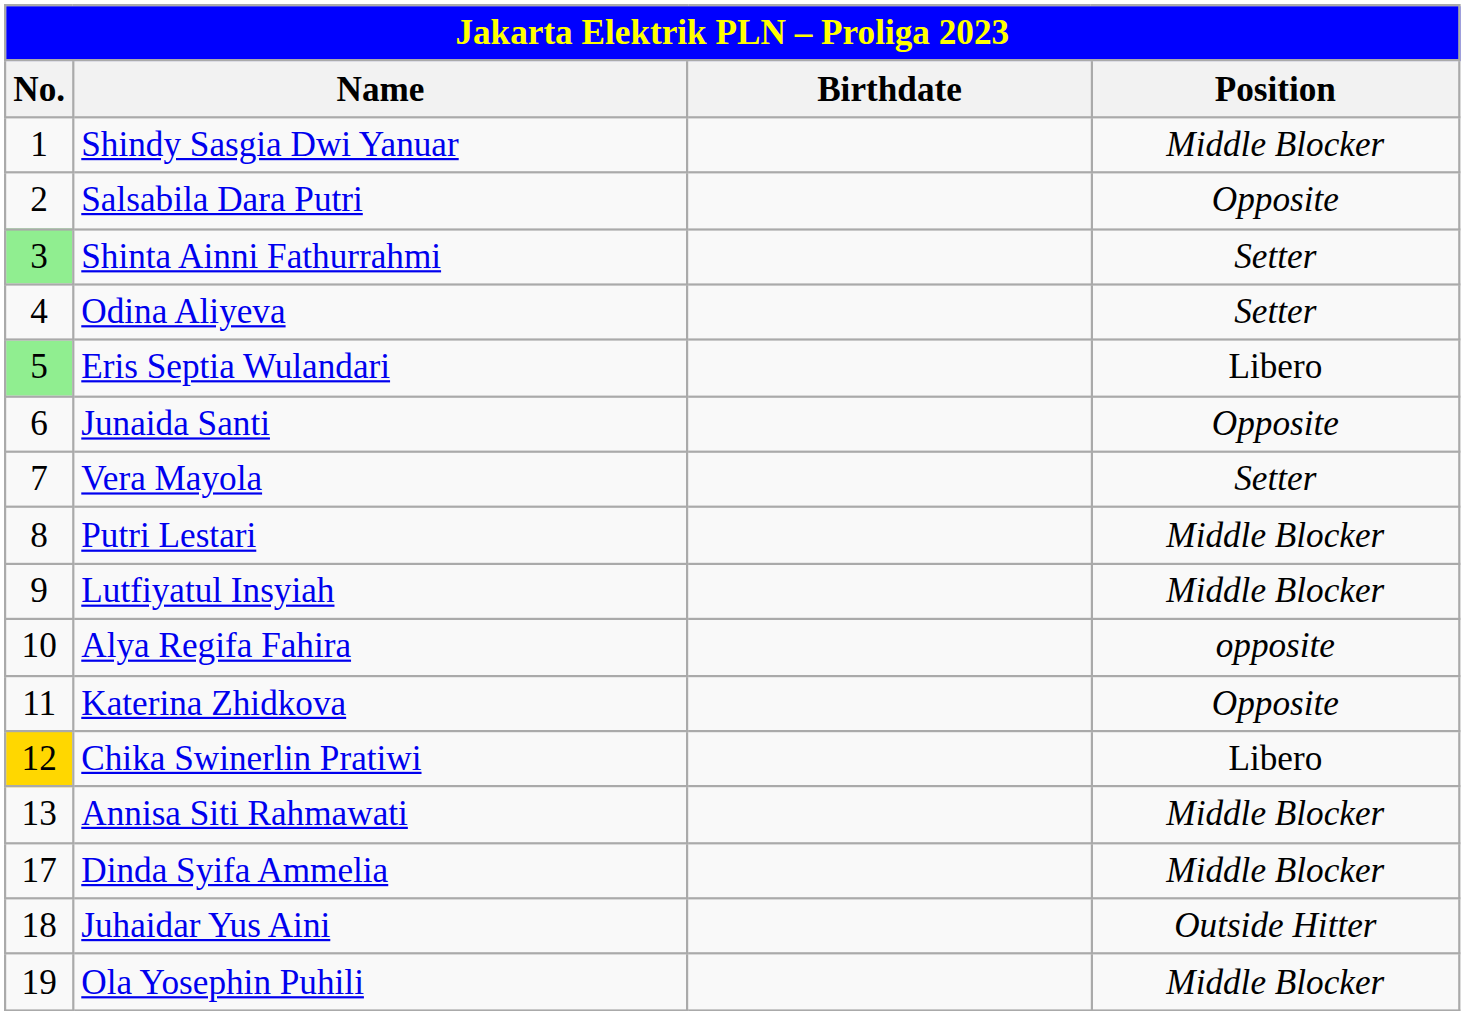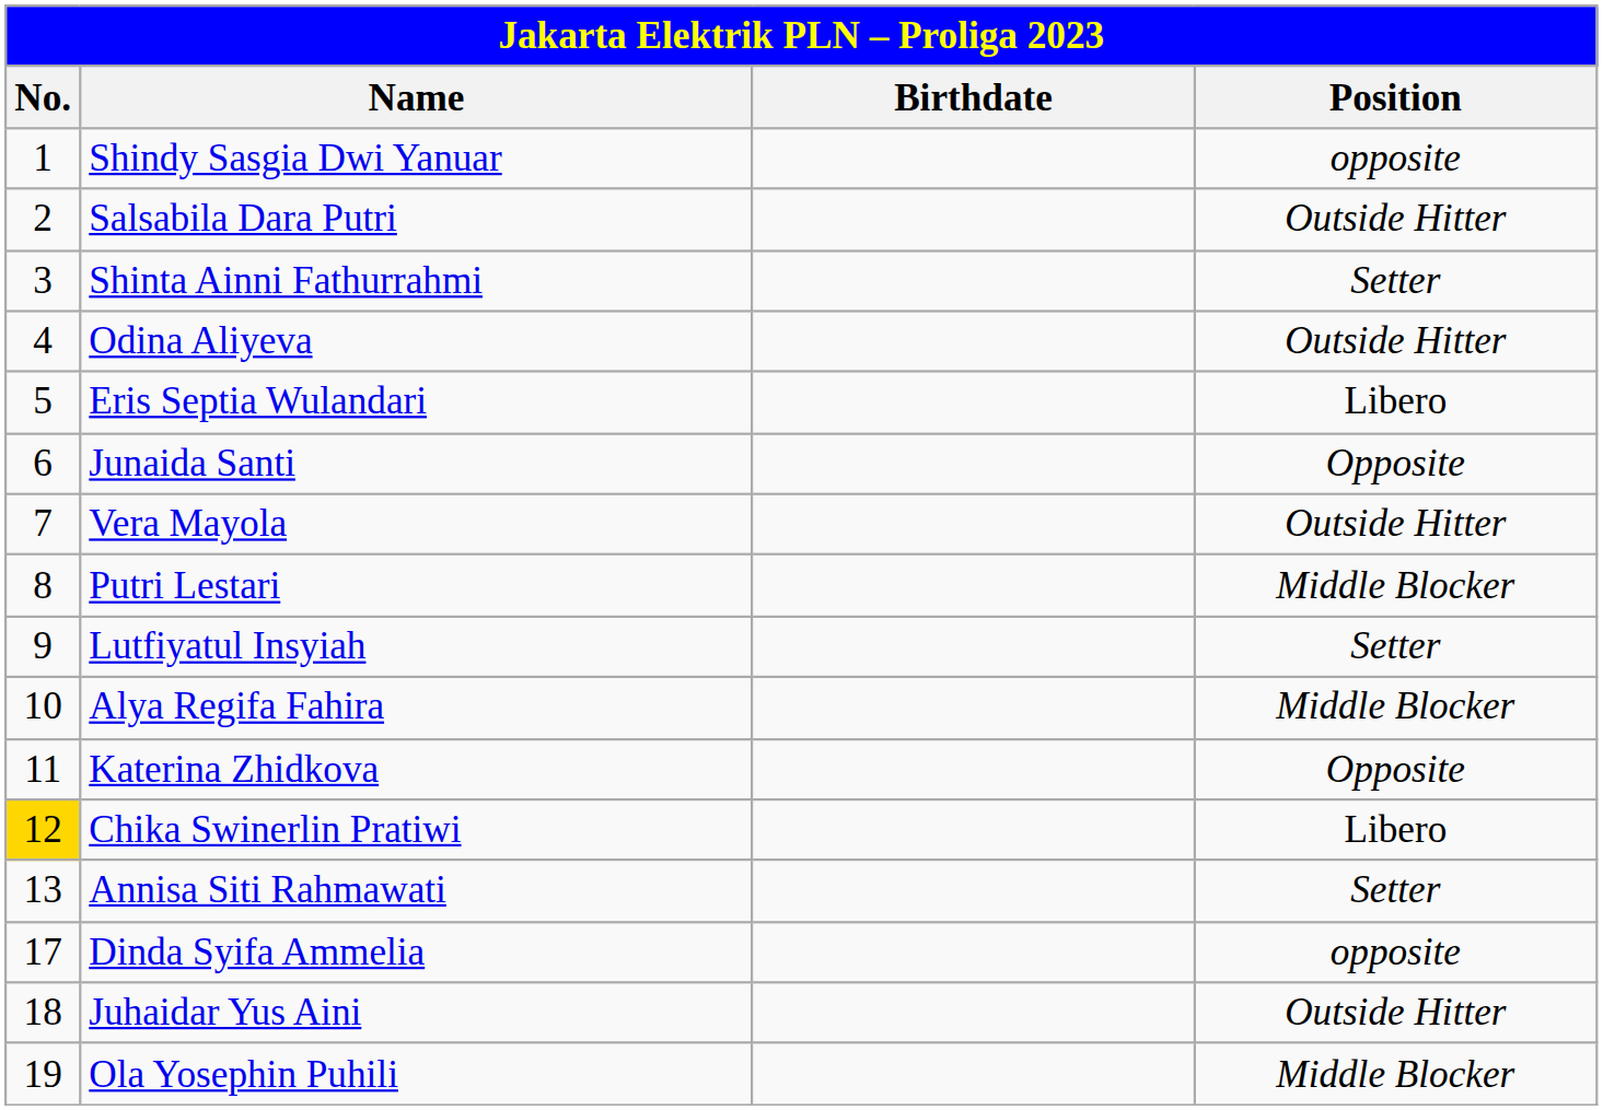Shindy Sasgia Dwi Yanuar | column 4: Middle Blocker -> opposite
Salsabila Dara Putri | column 4: Opposite -> Outside Hitter
Shinta Ainni Fathurrahmi | column 1: lightgreen background -> no background
Odina Aliyeva | column 4: Setter -> Outside Hitter
Eris Septia Wulandari | column 1: lightgreen background -> no background
Vera Mayola | column 4: Setter -> Outside Hitter
Lutfiyatul Insyiah | column 4: Middle Blocker -> Setter
Alya Regifa Fahira | column 4: opposite -> Middle Blocker
Annisa Siti Rahmawati | column 4: Middle Blocker -> Setter
Dinda Syifa Ammelia | column 4: Middle Blocker -> opposite
